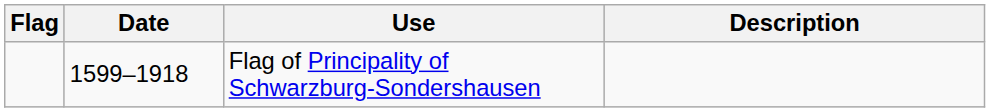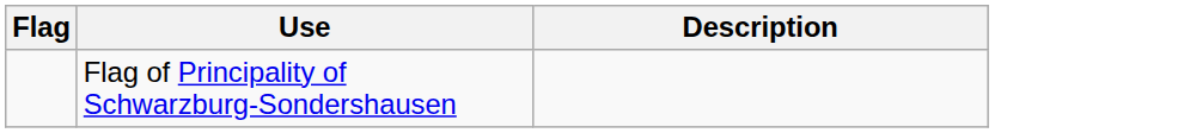- column: Date | 1599–1918
